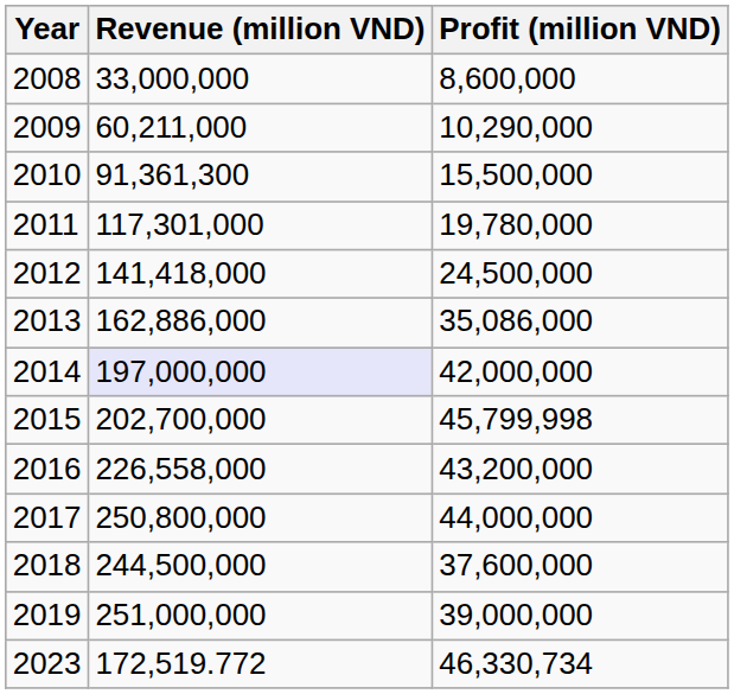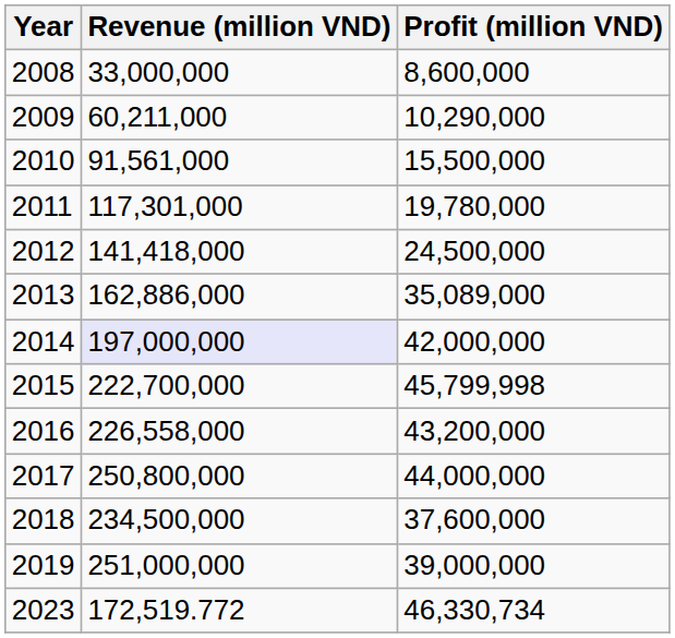2010 | Revenue (million VND): 91,361,300 -> 91,561,000
2013 | Profit (million VND): 35,086,000 -> 35,089,000
2015 | Revenue (million VND): 202,700,000 -> 222,700,000
2018 | Revenue (million VND): 244,500,000 -> 234,500,000
